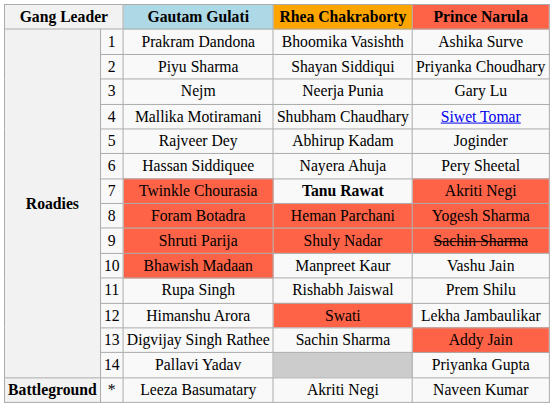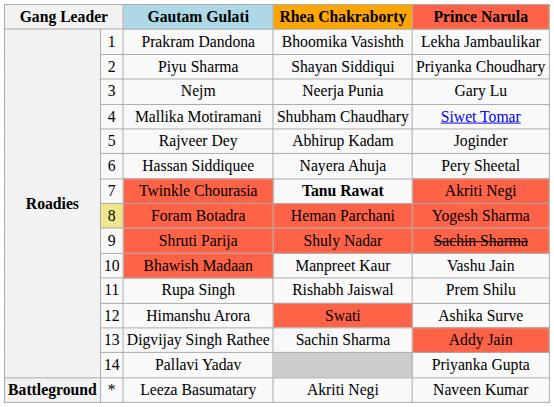Prakram Dandona | Prince Narula: Ashika Surve -> Lekha Jambaulikar
Foram Botadra | column 2: no background -> khaki background
Himanshu Arora | Prince Narula: Lekha Jambaulikar -> Ashika Surve
